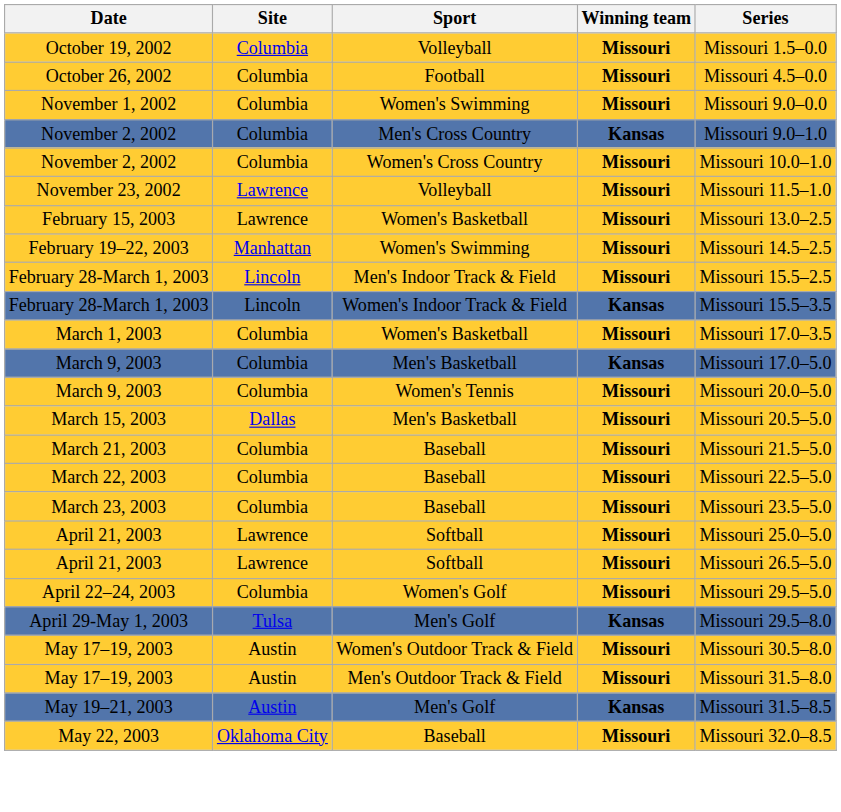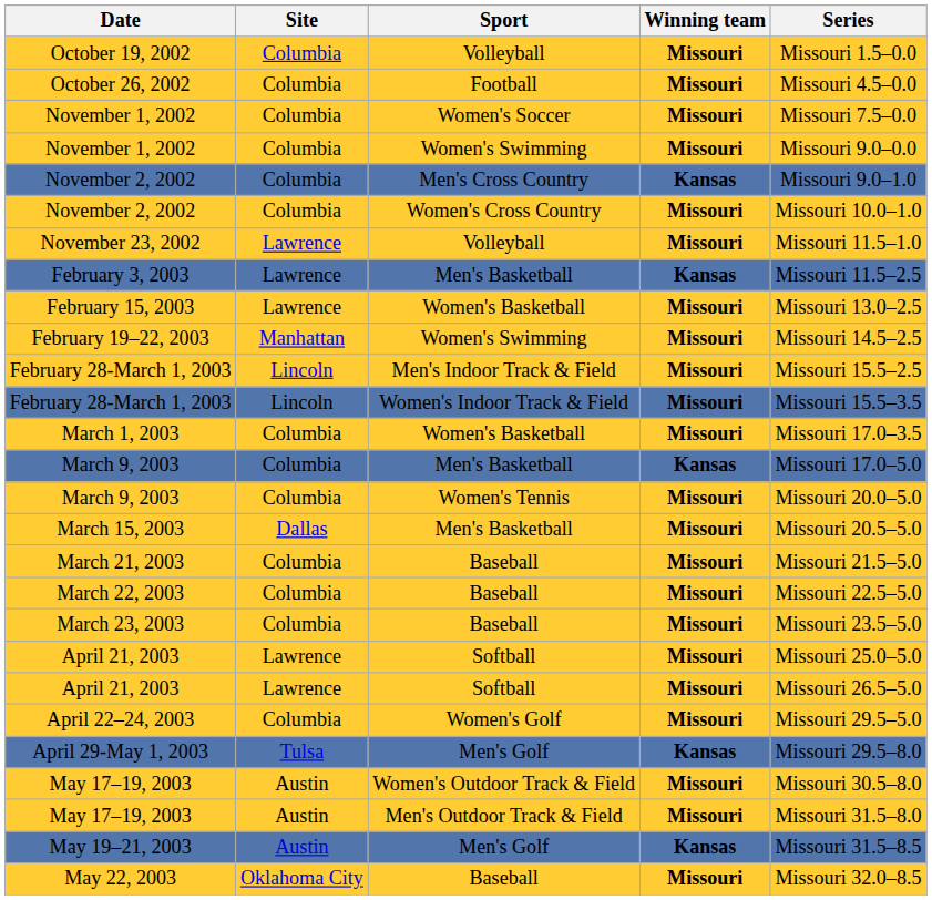+ row: November 1, 2002 | Columbia | Women's Soccer | Missouri | Missouri 7.5–0.0
+ row: February 3, 2003 | Lawrence | Men's Basketball | Kansas | Missouri 11.5–2.5
February 28-March 1, 2003 / Women's Indoor Track & Field | Winning team: Kansas -> Missouri
